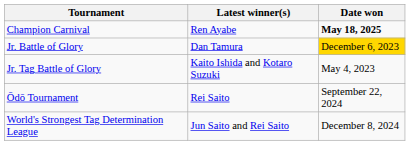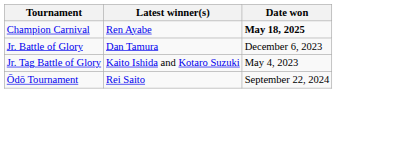Jr. Battle of Glory | Date won: gold background -> no background
- row: World's Strongest Tag Determination League | Jun Saito and Rei Saito | December 8, 2024
